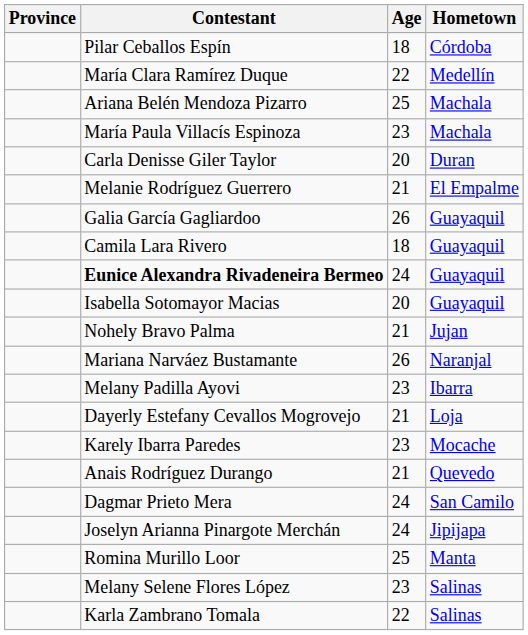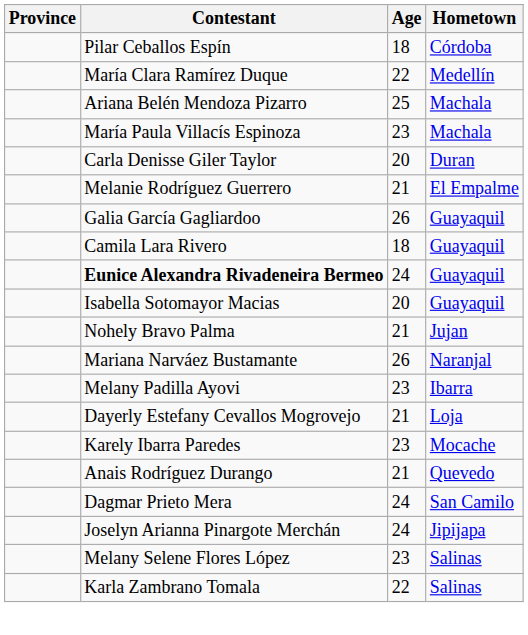- row: Romina Murillo Loor | 25 | Manta
